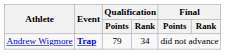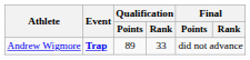Andrew Wigmore | Qualification / Points: 79 -> 89
Andrew Wigmore | Qualification / Rank: 34 -> 33
